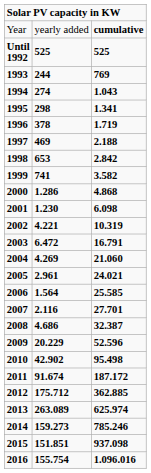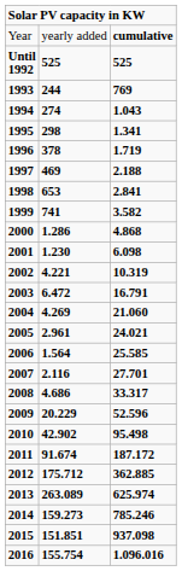1998 | column 3: 2.842 -> 2.841
2008 | column 3: 32.387 -> 33.317
